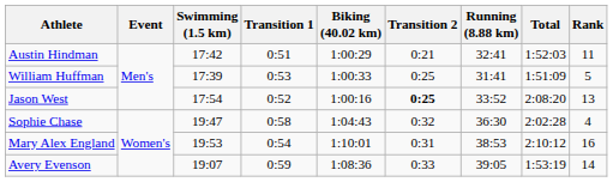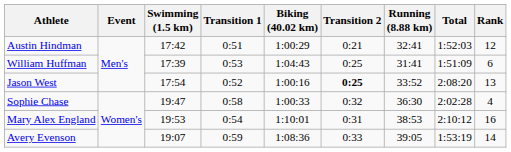Austin Hindman | Rank: 11 -> 12
William Huffman | Biking (40.02 km): 1:00:33 -> 1:04:43
William Huffman | Rank: 5 -> 6
Sophie Chase | Biking (40.02 km): 1:04:43 -> 1:00:33
